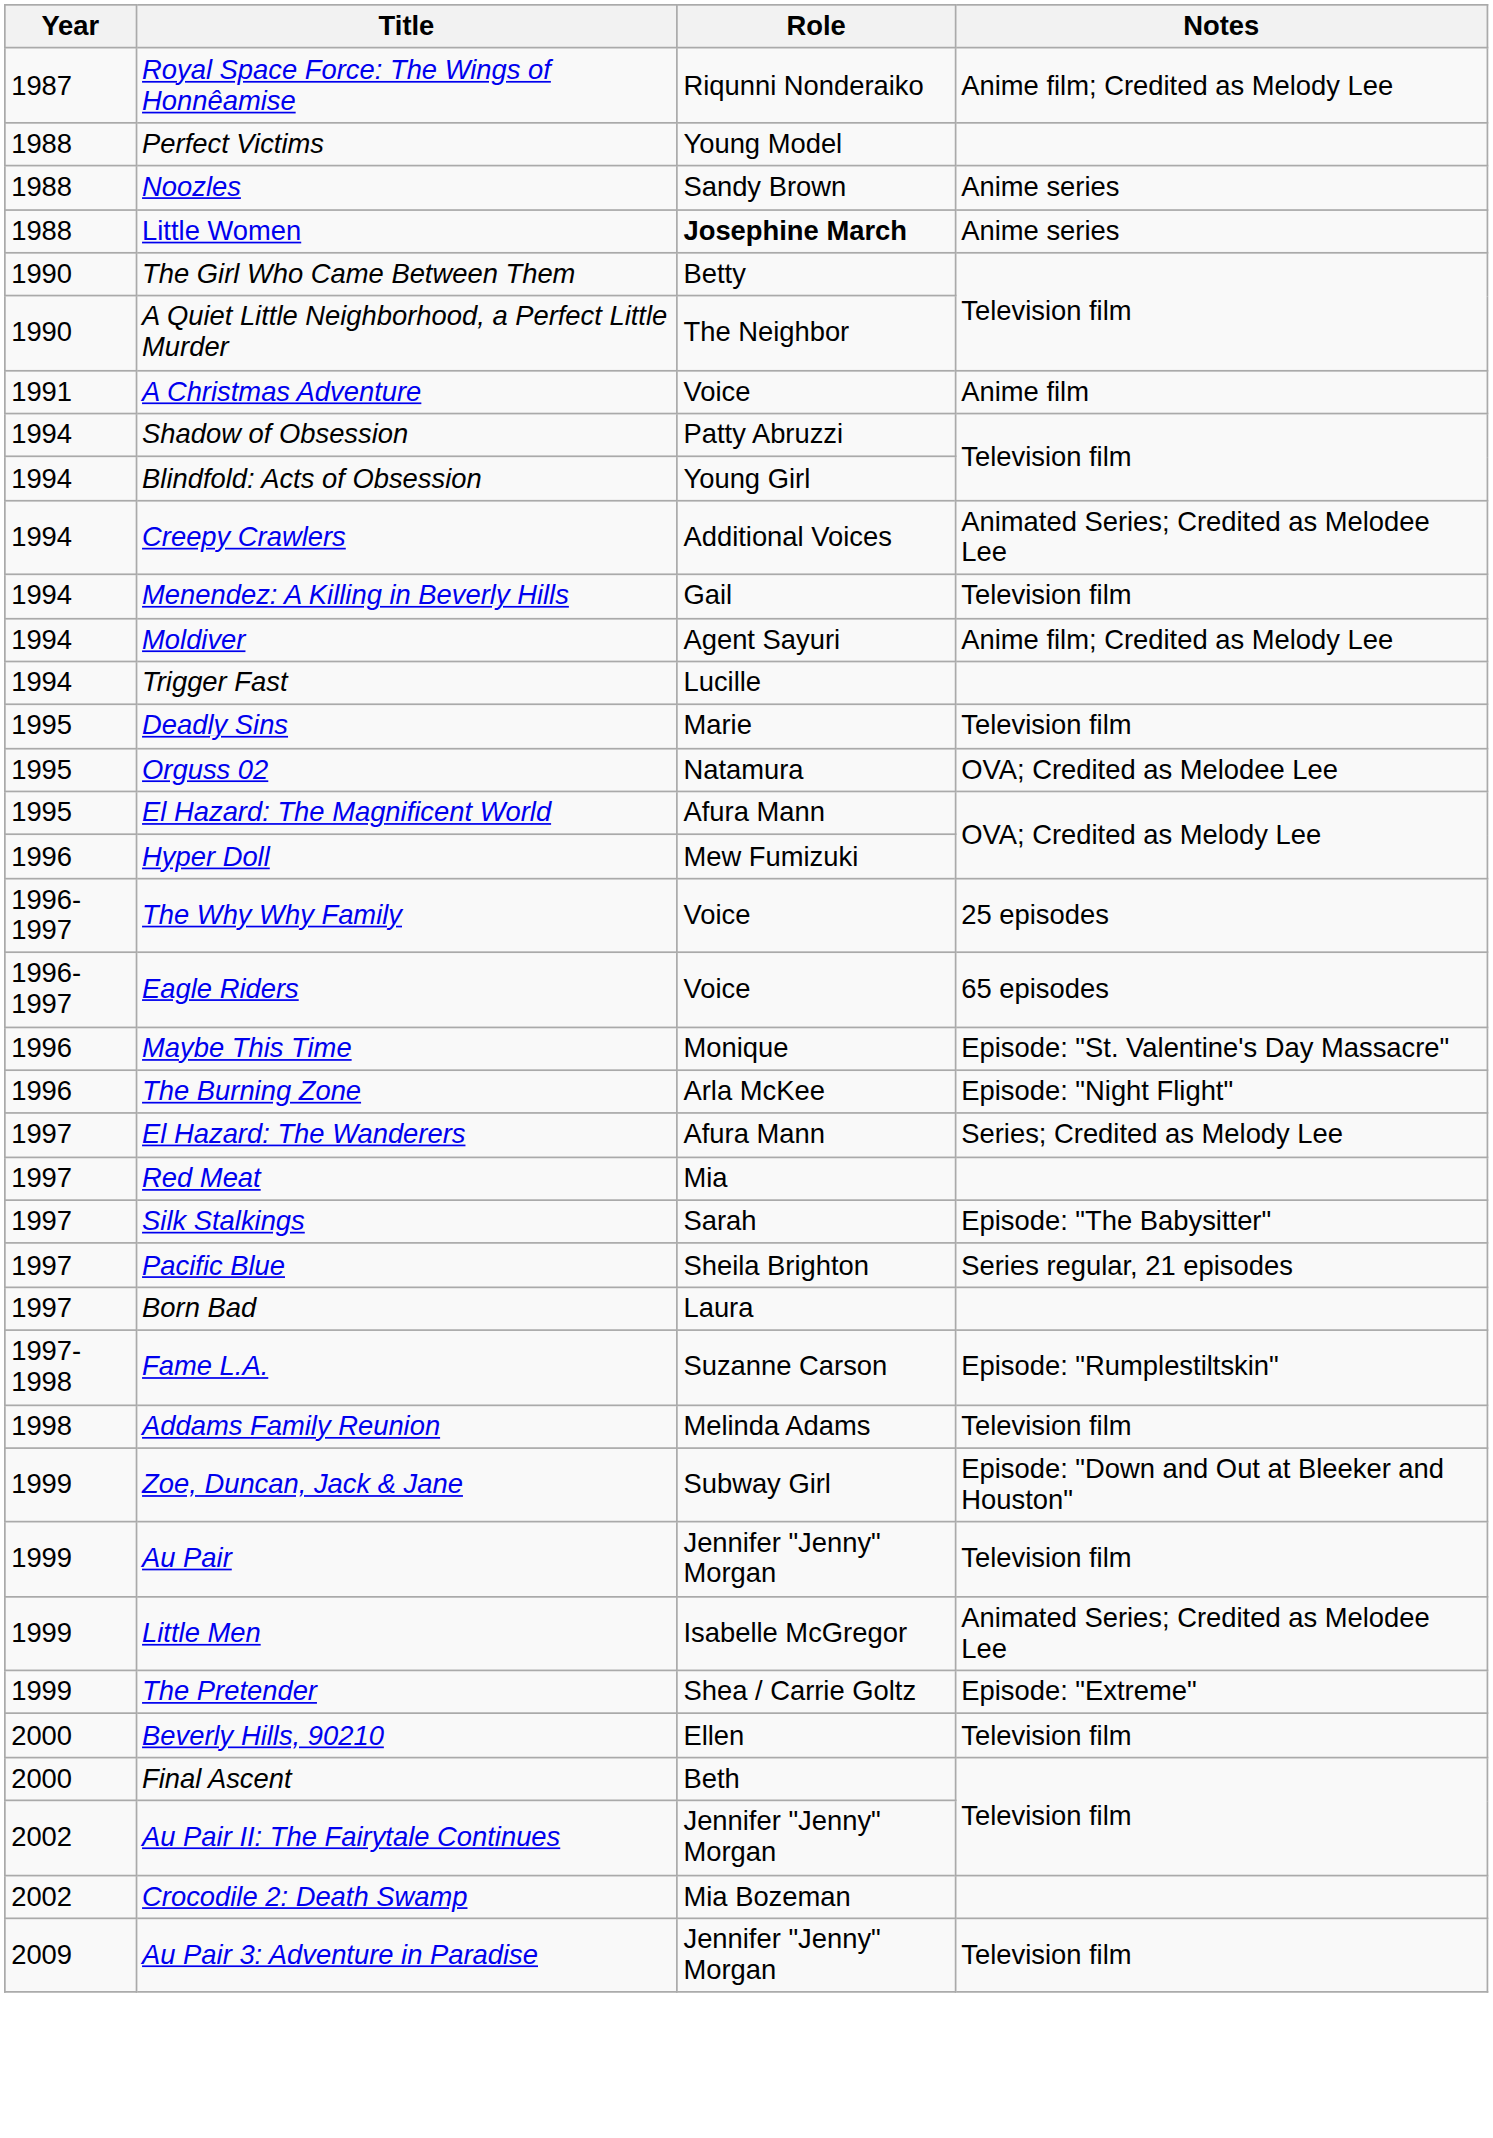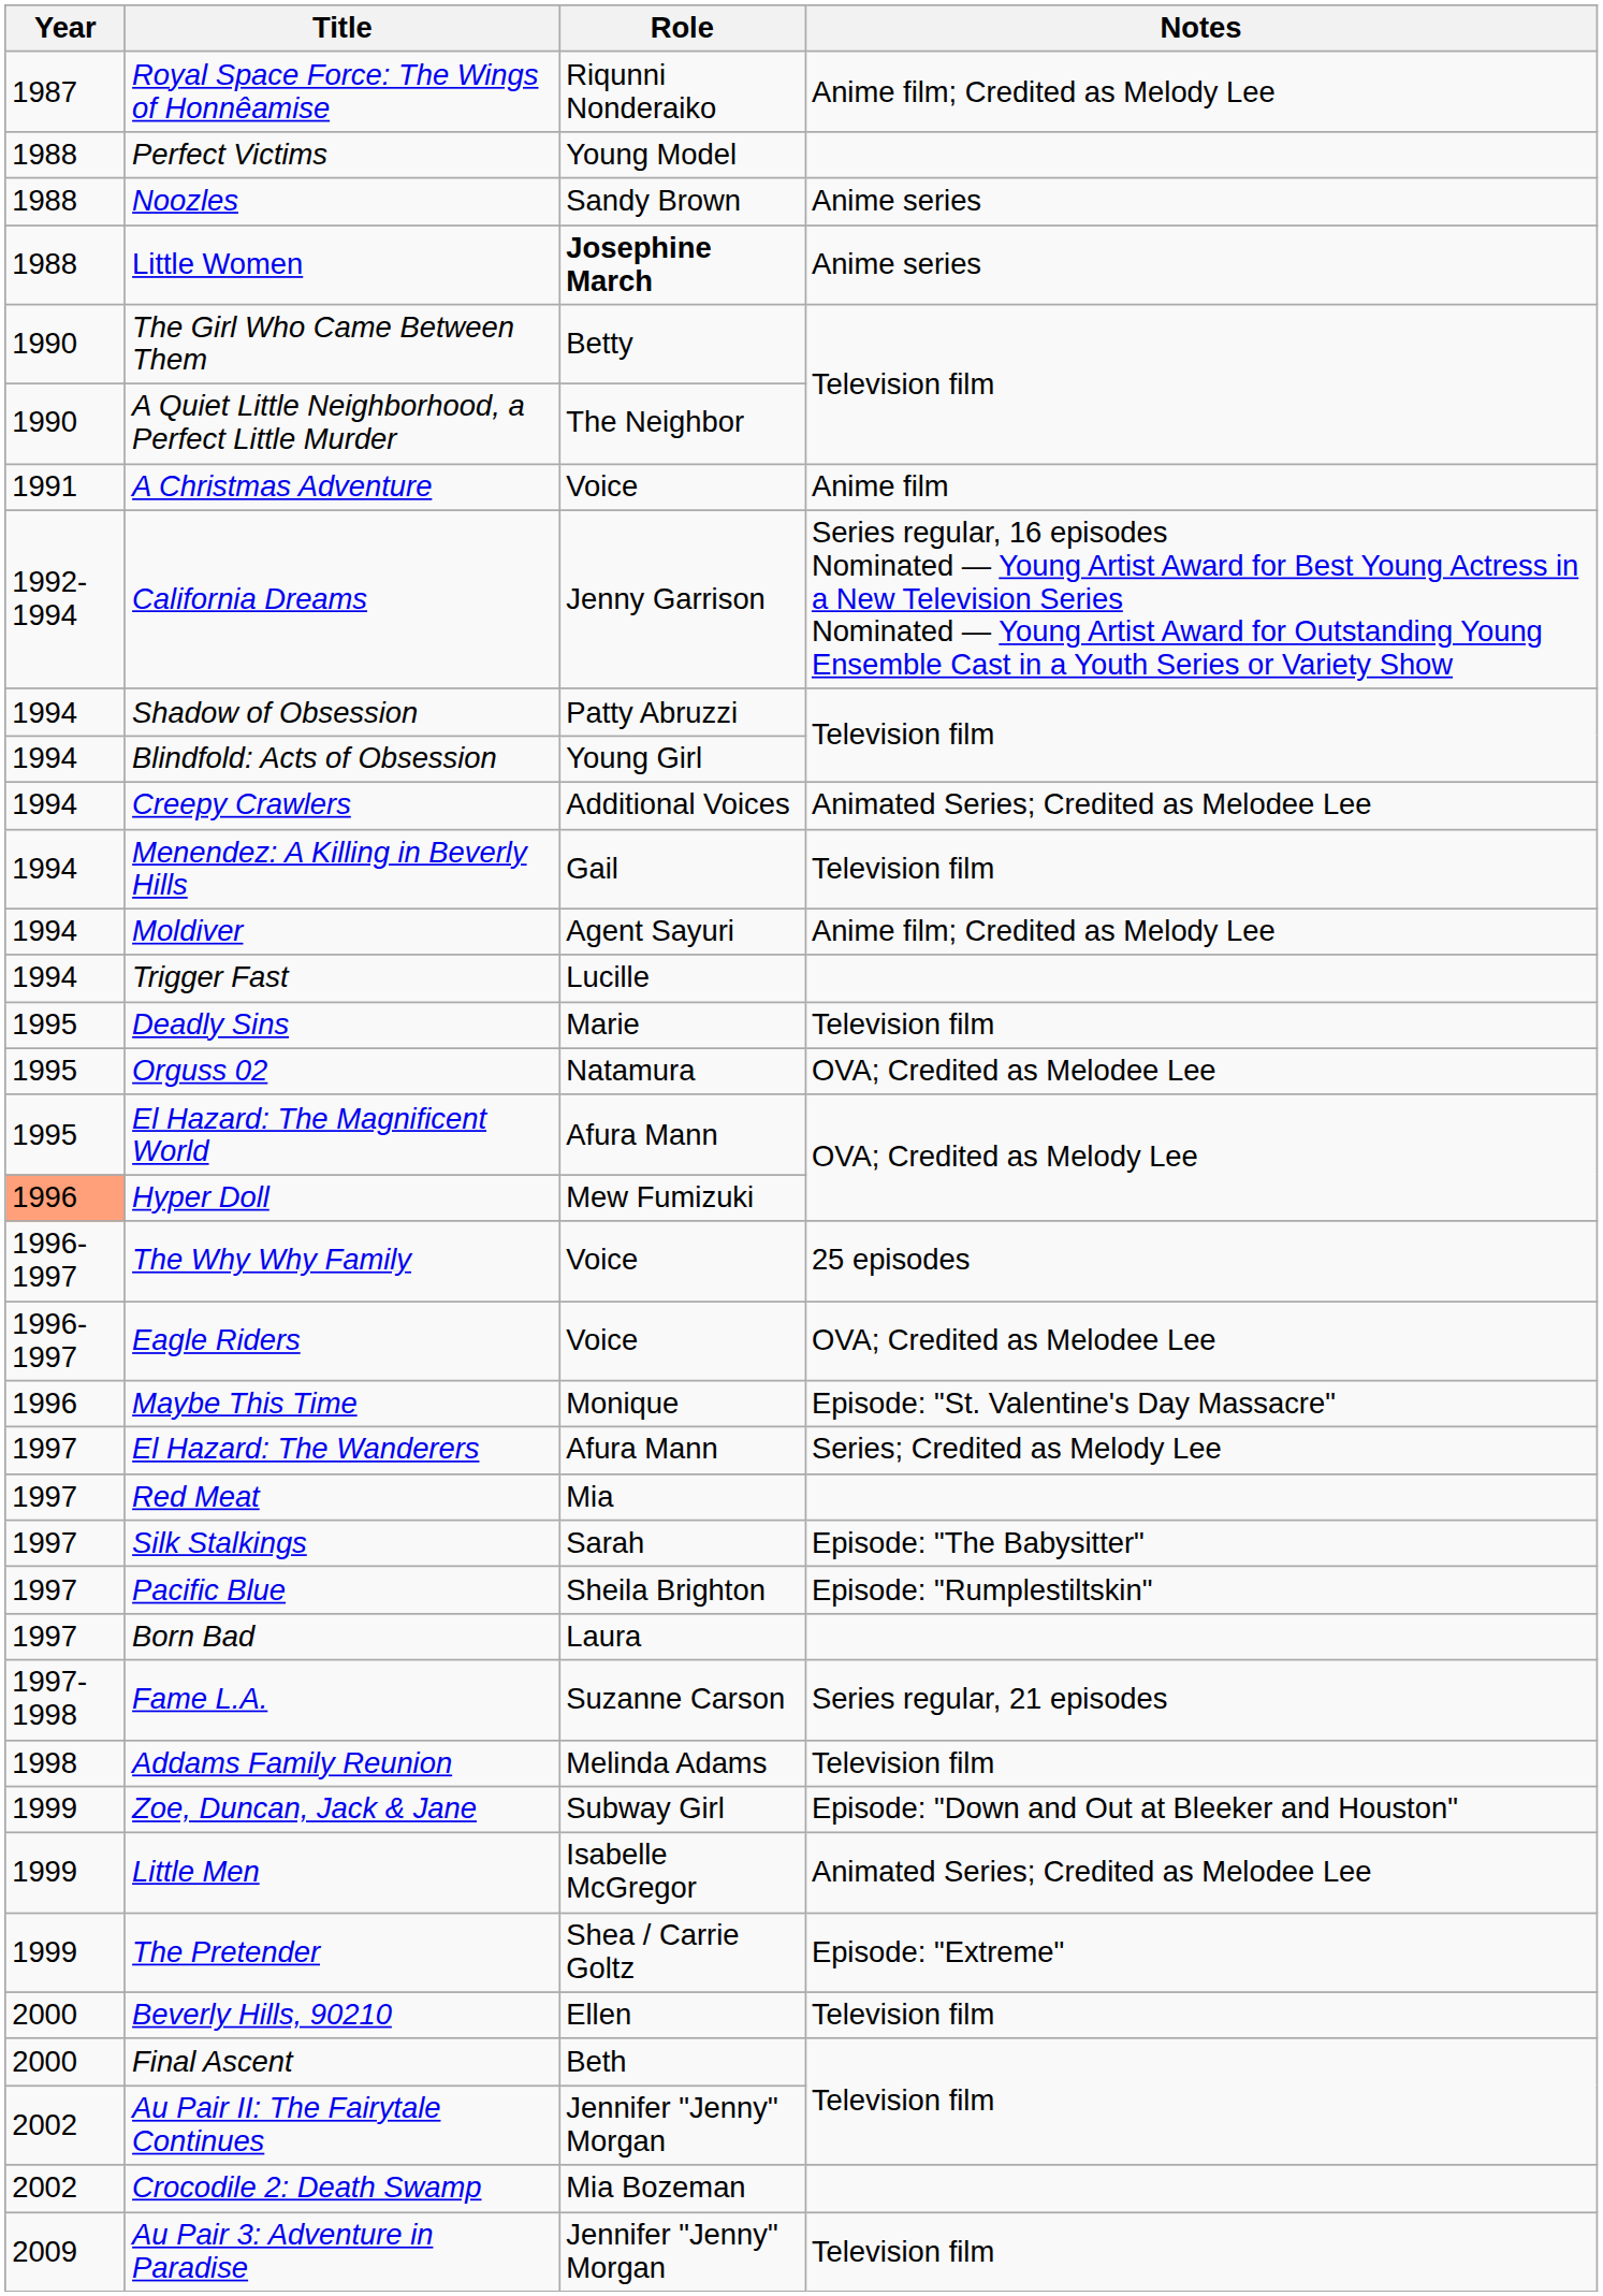+ row: 1992-1994 | California Dreams | Jenny Garrison | Series regular, 16 episodes Nominated — Young Artist Award for Best Young Actress in a New Television Series Nominated — Young Artist Award for Outstanding Young Ensemble Cast in a Youth Series or Variety Show
Hyper Doll | Year: no background -> lightsalmon background
Eagle Riders | Notes: 65 episodes -> OVA; Credited as Melodee Lee
- row: 1996 | The Burning Zone | Arla McKee | Episode: "Night Flight"
Pacific Blue | Notes: Series regular, 21 episodes -> Episode: "Rumplestiltskin"
Fame L.A. | Notes: Episode: "Rumplestiltskin" -> Series regular, 21 episodes
- row: 1999 | Au Pair | Jennifer "Jenny" Morgan | Television film
